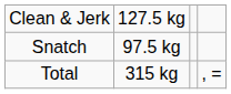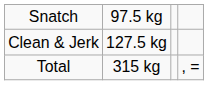rows swapped: Snatch <-> Clean & Jerk
